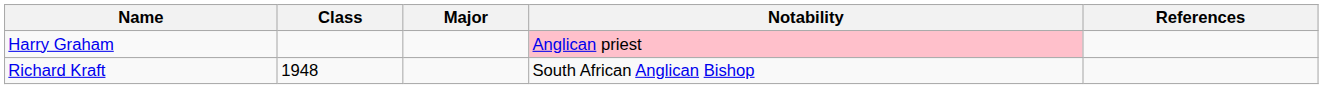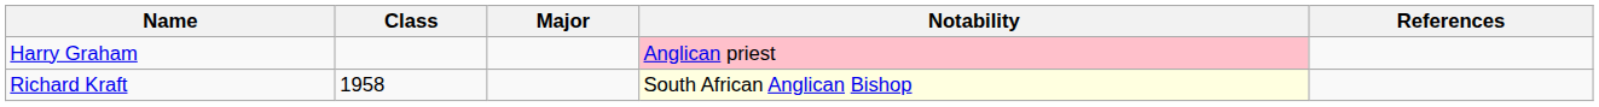Richard Kraft | Class: 1948 -> 1958
Richard Kraft | Notability: no background -> lightyellow background
